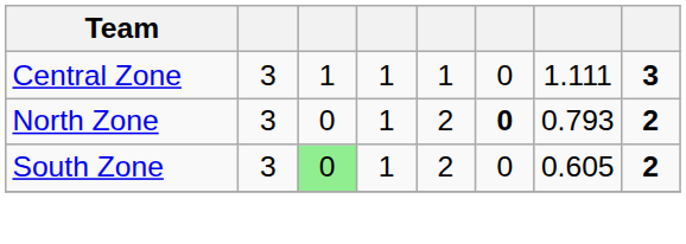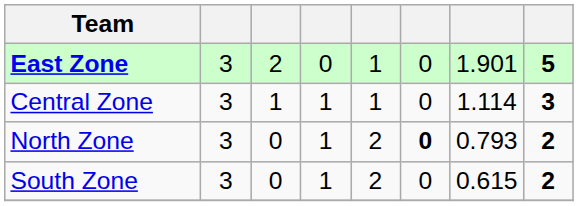+ row: East Zone | 3 | 2 | 0 | 1 | 0 | 1.901 | 5
Central Zone | column 7: 1.111 -> 1.114
South Zone | column 3: lightgreen background -> no background
South Zone | column 7: 0.605 -> 0.615
